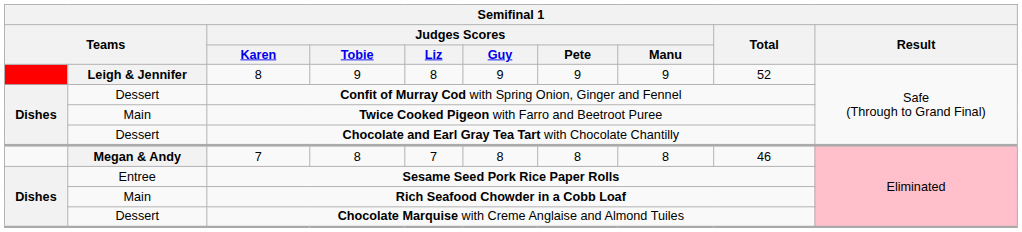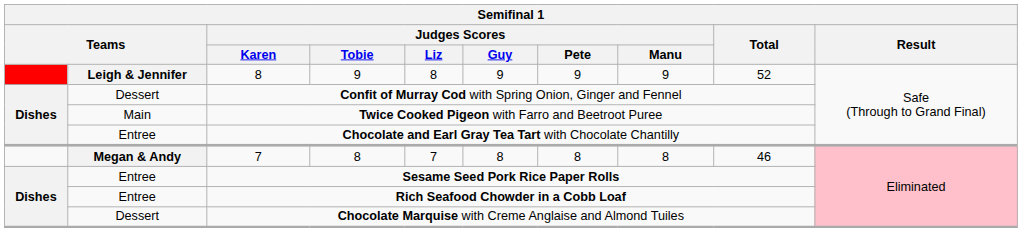Chocolate and Earl Gray Tea Tart with Chocolate Chantilly | column 2: Dessert -> Entree
Rich Seafood Chowder in a Cobb Loaf | column 2: Main -> Entree
